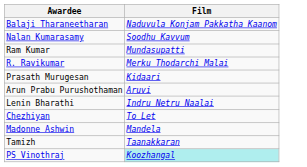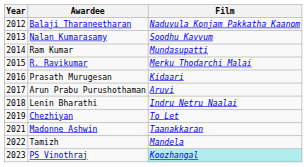+ column: Year | 2012 | 2013 | 2014 | 2015 | 2016 | 2017 | 2018 | 2019 | 2021 | 2022 | 2023
Madonne Ashwin | Film: Mandela -> Taanakkaran
Tamizh | Film: Taanakkaran -> Mandela
